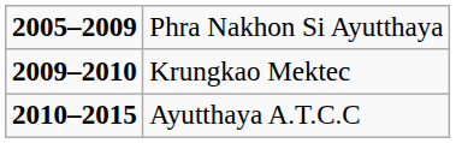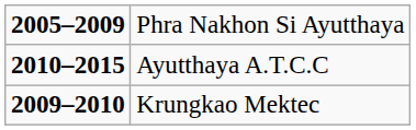rows swapped: Krungkao Mektec <-> Ayutthaya A.T.C.C
